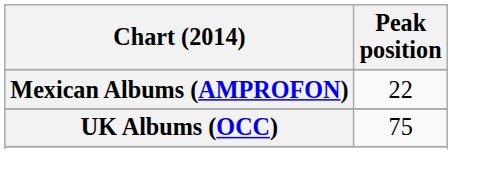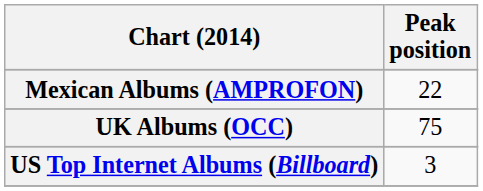+ row: US Top Internet Albums (Billboard) | 3
